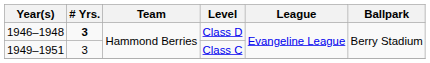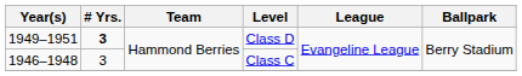Class D | Year(s): 1946–1948 -> 1949–1951
Class C | Year(s): 1949–1951 -> 1946–1948
